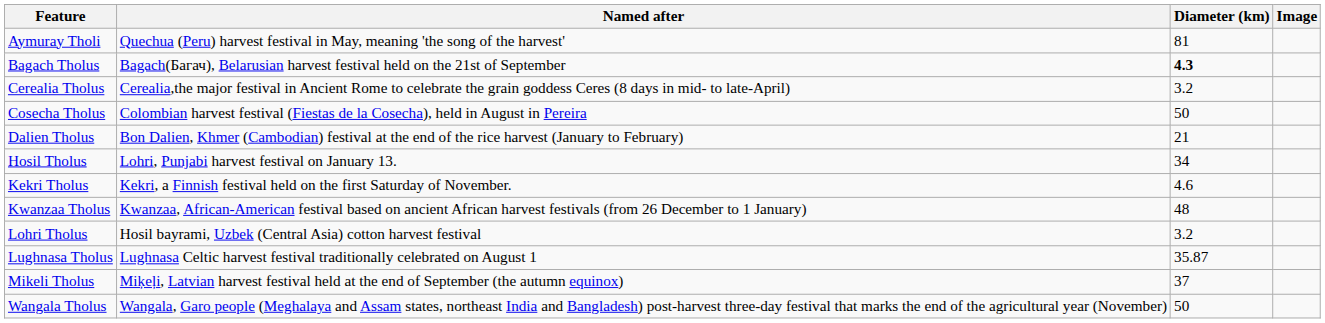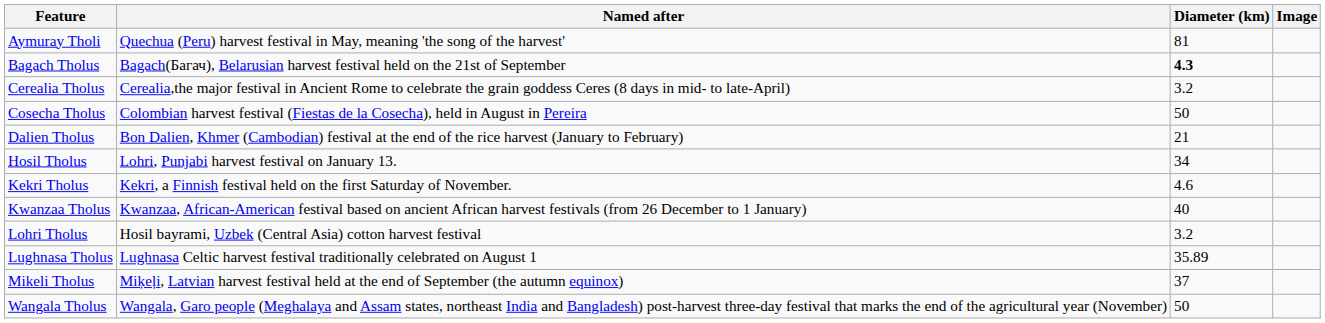Kwanzaa Tholus | Diameter (km): 48 -> 40
Lughnasa Tholus | Diameter (km): 35.87 -> 35.89
